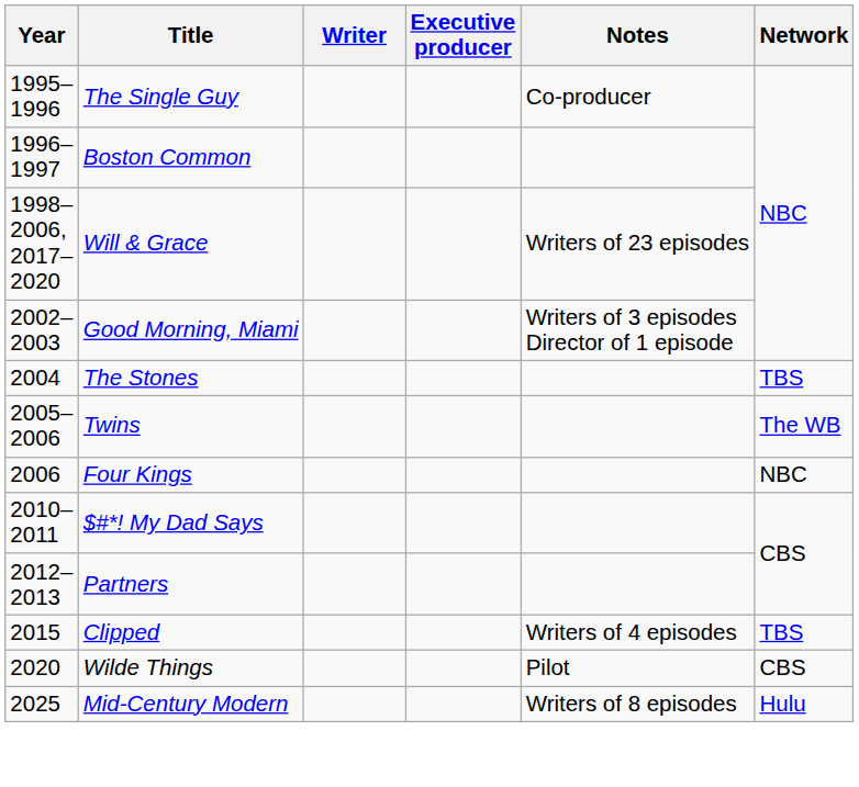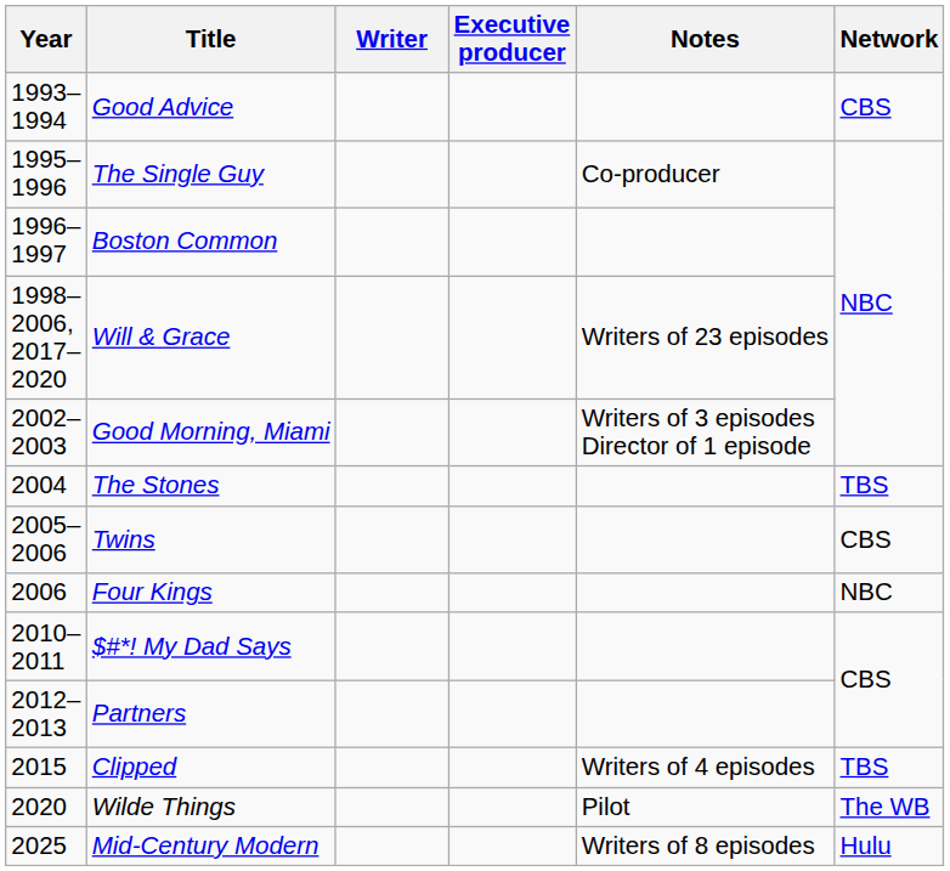+ row: 1993–1994 | Good Advice | CBS
Twins | Network: The WB -> CBS
Wilde Things | Network: CBS -> The WB
